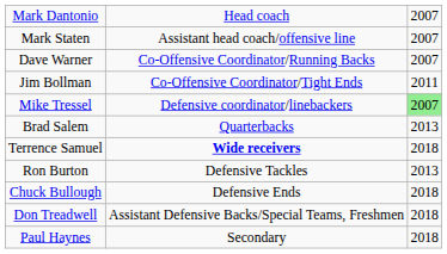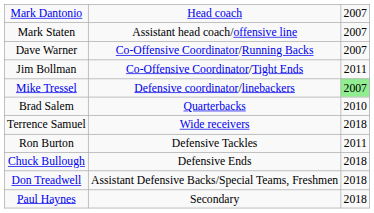Brad Salem | column 3: 2013 -> 2010
Terrence Samuel | column 2: bold -> normal
Ron Burton | column 3: 2013 -> 2011
